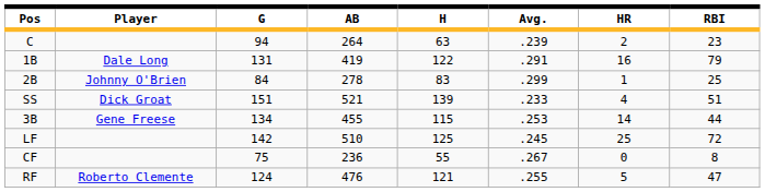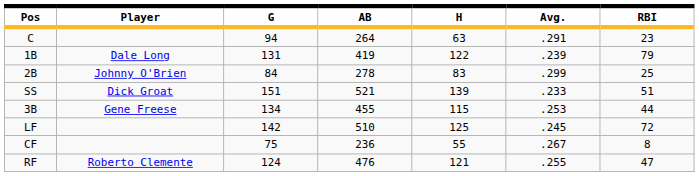- column: HR | 2 | 16 | 1 | 4 | 14 | 25 | 0 | 5
C | Avg.: .239 -> .291
1B | Avg.: .291 -> .239
